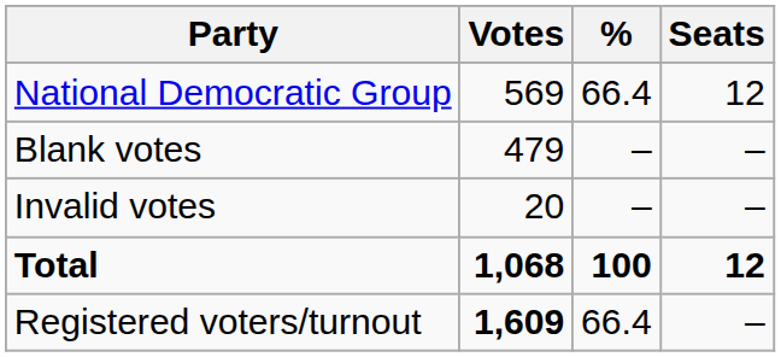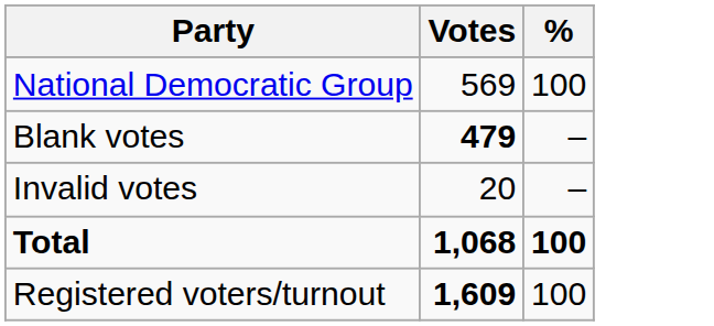- column: Seats | 12 | – | – | 12 | –
National Democratic Group | %: 66.4 -> 100
Blank votes | Votes: normal -> bold
Registered voters/turnout | %: 66.4 -> 100
